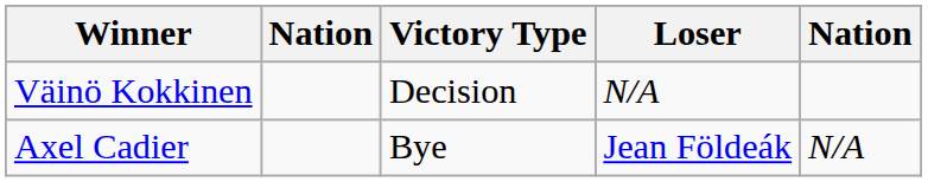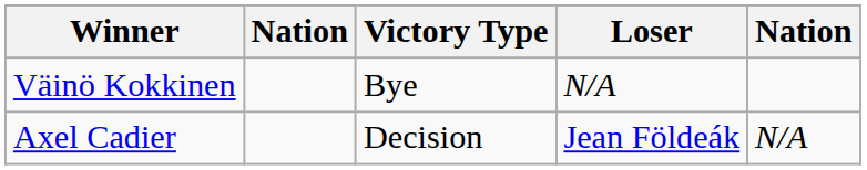Väinö Kokkinen | Victory Type: Decision -> Bye
Axel Cadier | Victory Type: Bye -> Decision
